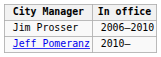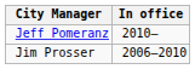rows swapped: Jeff Pomeranz <-> Jim Prosser
